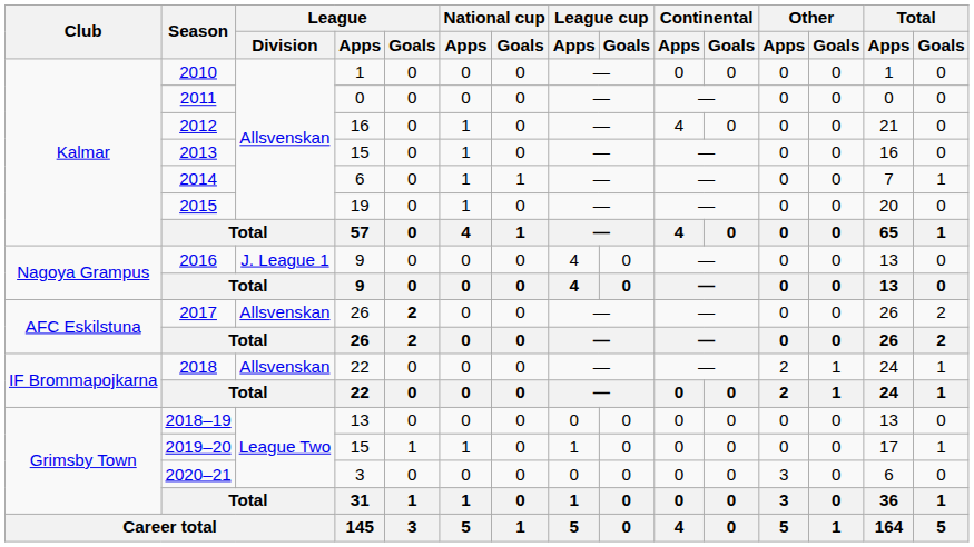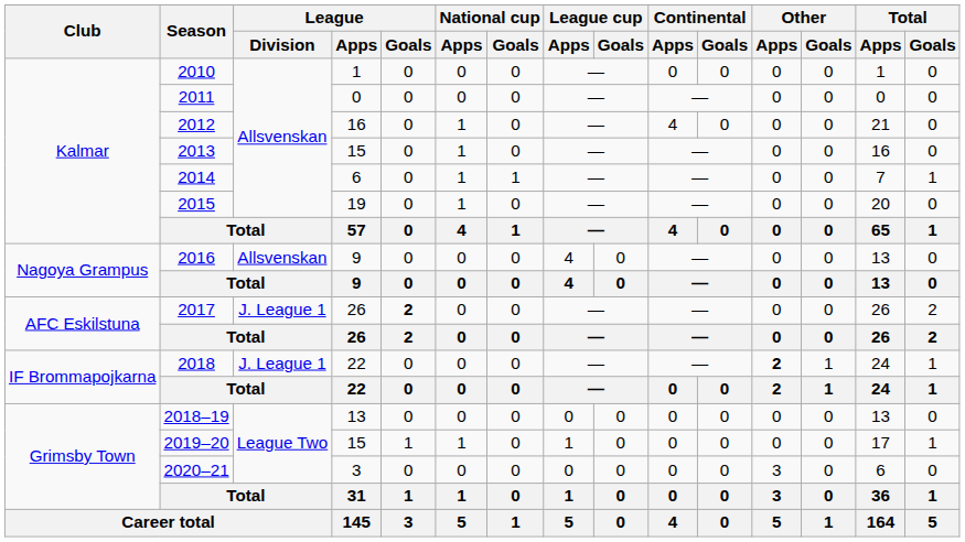2016 | League / Division: J. League 1 -> Allsvenskan
2017 | League / Division: Allsvenskan -> J. League 1
2018 | League / Division: Allsvenskan -> J. League 1
2018 | Other / Apps: normal -> bold
